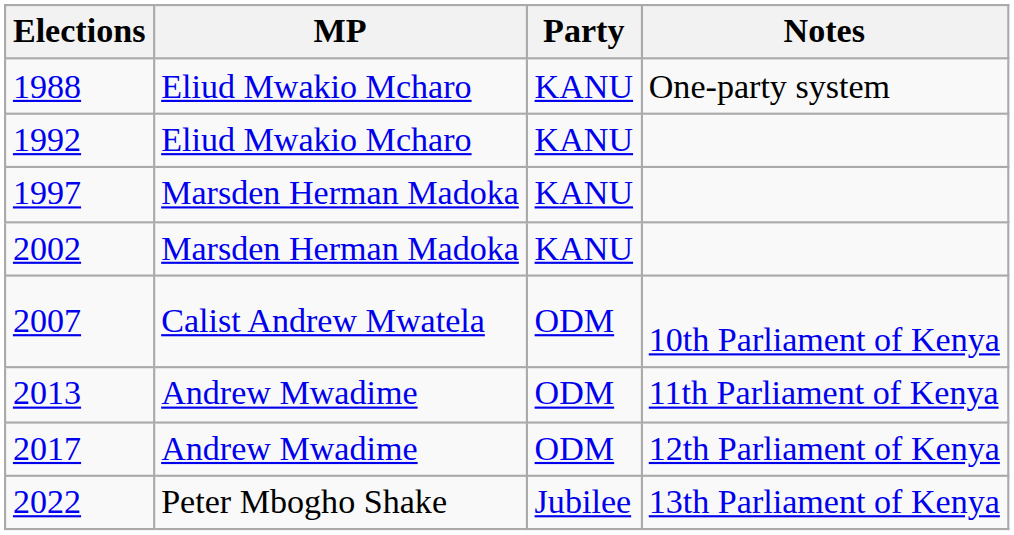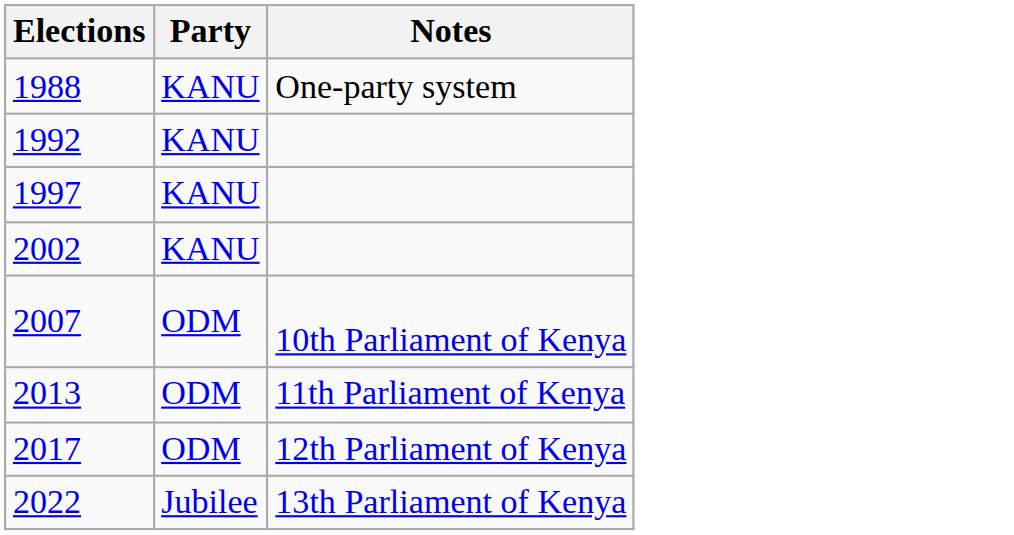- column: MP | Eliud Mwakio Mcharo | Eliud Mwakio Mcharo | Marsden Herman Madoka | Marsden Herman Madoka | Calist Andrew Mwatela | Andrew Mwadime | Andrew Mwadime | Peter Mbogho Shake
